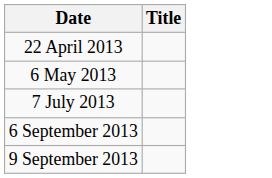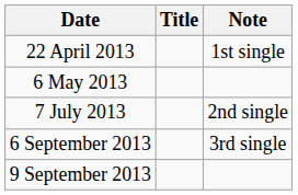+ column: Note | 1st single | 2nd single | 3rd single
